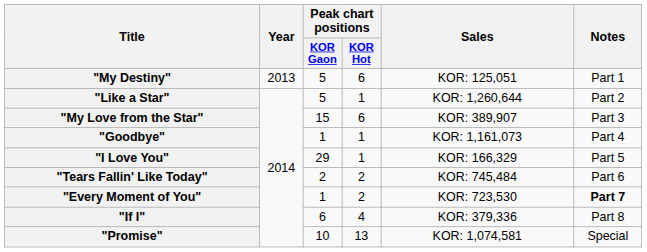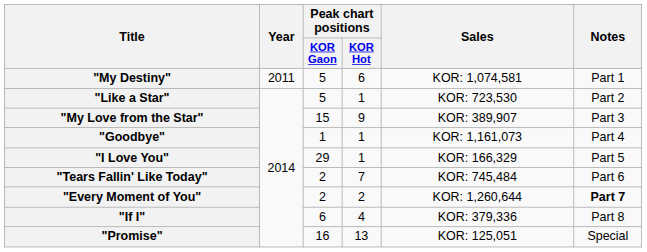"My Destiny" | Year: 2013 -> 2011
"My Destiny" | Sales: KOR: 125,051 -> KOR: 1,074,581
"Like a Star" | Sales: KOR: 1,260,644 -> KOR: 723,530
"My Love from the Star" | Peak chart positions / KOR Hot: 6 -> 9
"Tears Fallin' Like Today" | Peak chart positions / KOR Hot: 2 -> 7
"Every Moment of You" | Peak chart positions / KOR Gaon: 1 -> 2
"Every Moment of You" | Sales: KOR: 723,530 -> KOR: 1,260,644
"Promise" | Peak chart positions / KOR Gaon: 10 -> 16
"Promise" | Sales: KOR: 1,074,581 -> KOR: 125,051
